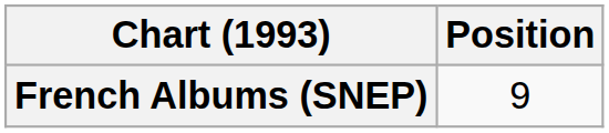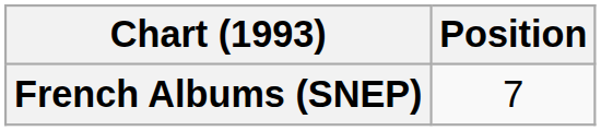French Albums (SNEP) | Position: 9 -> 7
